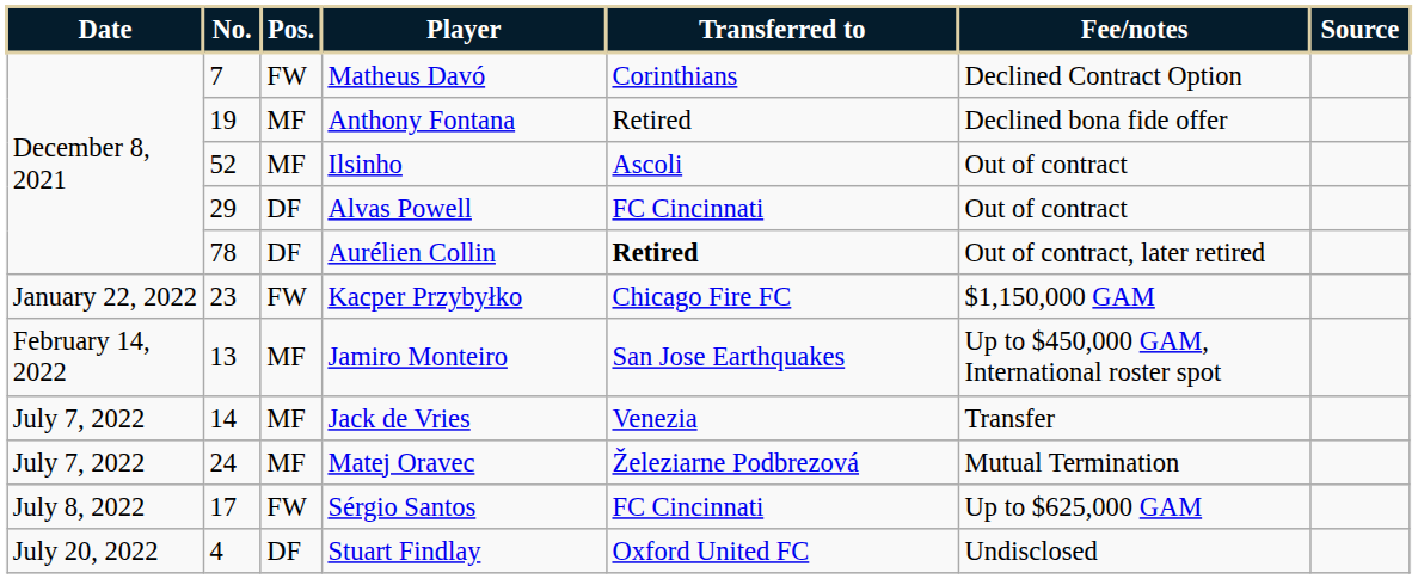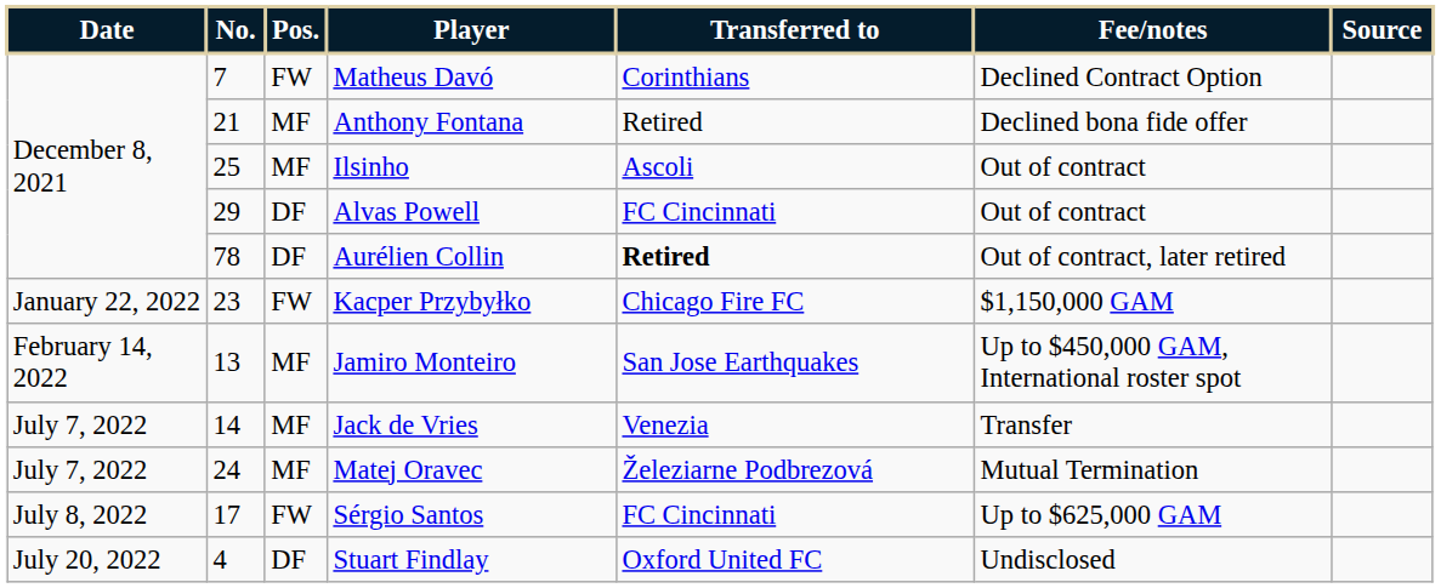Anthony Fontana | No.: 19 -> 21
Ilsinho | No.: 52 -> 25
